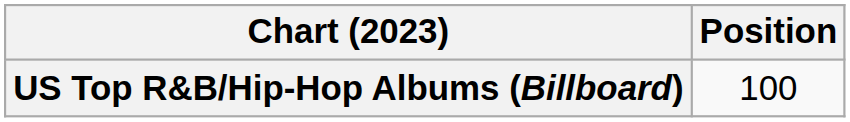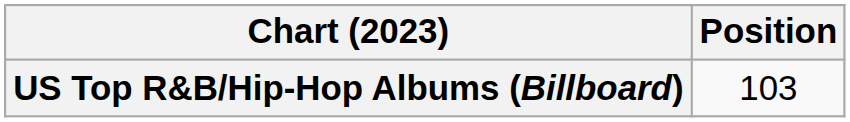US Top R&B/Hip-Hop Albums (Billboard) | Position: 100 -> 103
